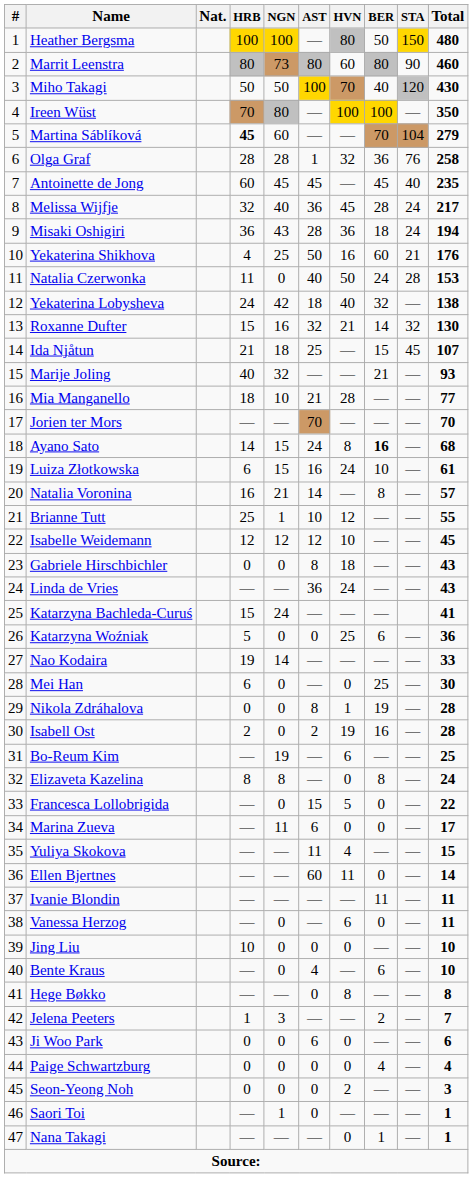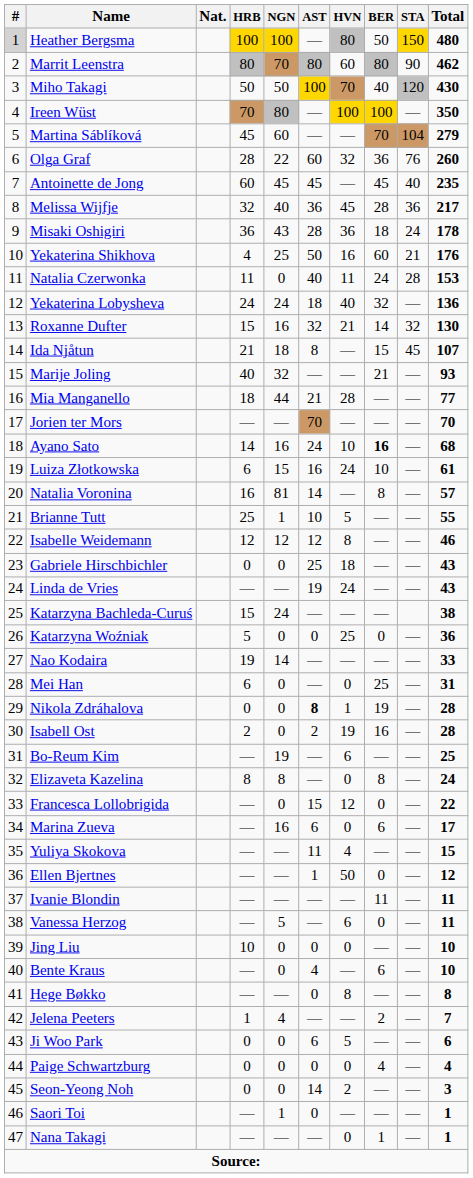Heather Bergsma | #: no background -> lightgrey background
Marrit Leenstra | NGN: 73 -> 70
Marrit Leenstra | Total: 460 -> 462
Martina Sáblíková | HRB: bold -> normal
Olga Graf | NGN: 28 -> 22
Olga Graf | AST: 1 -> 60
Olga Graf | Total: 258 -> 260
Melissa Wijfje | STA: 24 -> 36
Misaki Oshigiri | Total: 194 -> 178
Natalia Czerwonka | HVN: 50 -> 11
Yekaterina Lobysheva | NGN: 42 -> 24
Yekaterina Lobysheva | Total: 138 -> 136
Ida Njåtun | AST: 25 -> 8
Mia Manganello | NGN: 10 -> 44
Ayano Sato | NGN: 15 -> 16
Ayano Sato | HVN: 8 -> 10
Natalia Voronina | NGN: 21 -> 81
Brianne Tutt | HVN: 12 -> 5
Isabelle Weidemann | HVN: 10 -> 8
Isabelle Weidemann | Total: 45 -> 46
Gabriele Hirschbichler | AST: 8 -> 25
Linda de Vries | AST: 36 -> 19
Katarzyna Bachleda-Curuś | Total: 41 -> 38
Katarzyna Woźniak | BER: 6 -> 0
Mei Han | Total: 30 -> 31
Nikola Zdráhalova | AST: normal -> bold
Francesca Lollobrigida | HVN: 5 -> 12
Marina Zueva | NGN: 11 -> 16
Marina Zueva | BER: 0 -> 6
Ellen Bjertnes | AST: 60 -> 1
Ellen Bjertnes | HVN: 11 -> 50
Ellen Bjertnes | Total: 14 -> 12
Vanessa Herzog | NGN: 0 -> 5
Jelena Peeters | NGN: 3 -> 4
Ji Woo Park | HVN: 0 -> 5
Seon-Yeong Noh | AST: 0 -> 14
